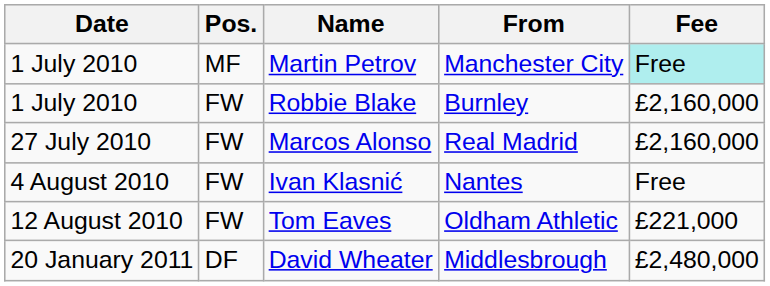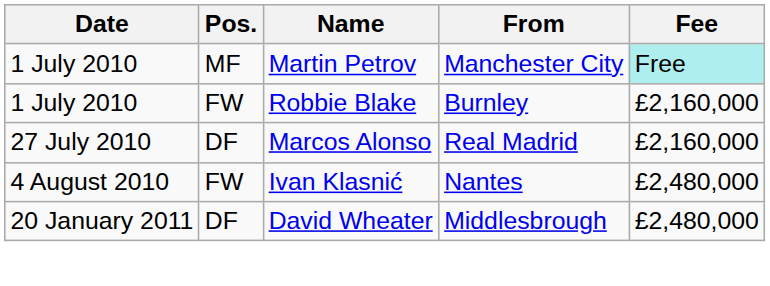Marcos Alonso | Pos.: FW -> DF
Ivan Klasnić | Fee: Free -> £2,480,000
- row: 12 August 2010 | FW | Tom Eaves | Oldham Athletic | £221,000
